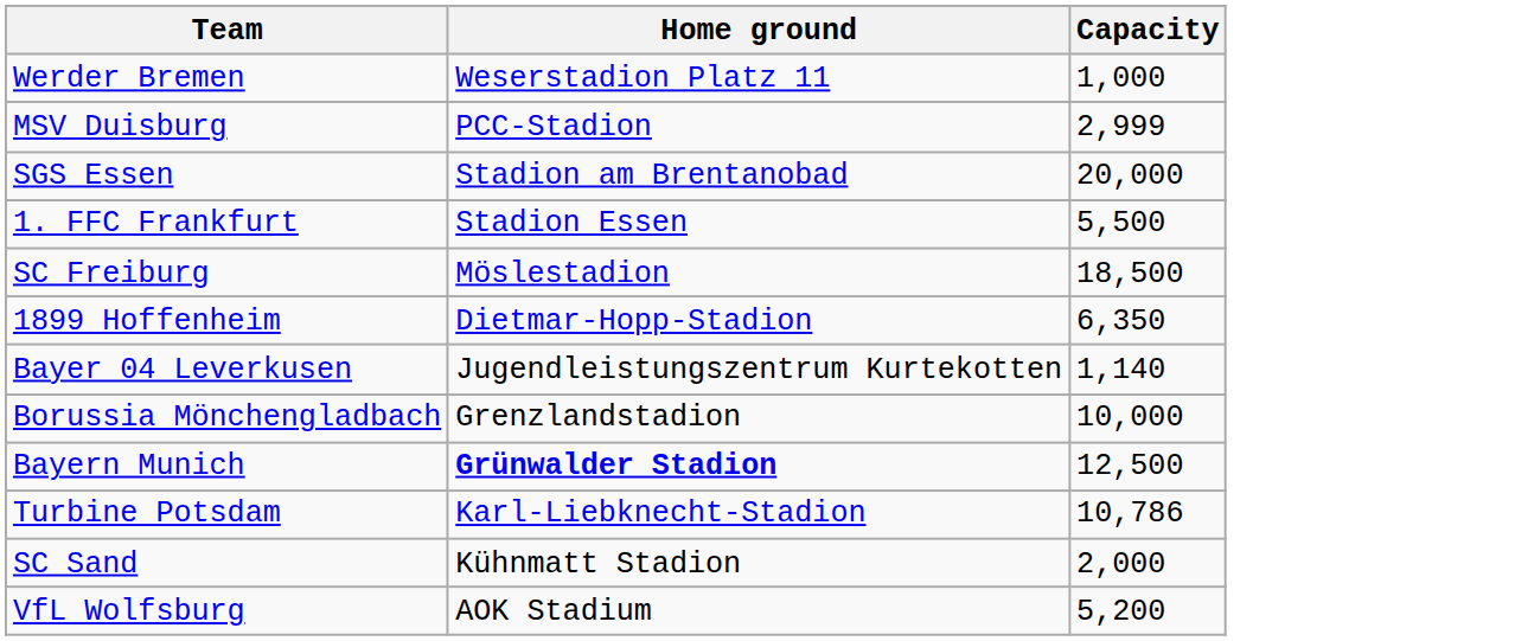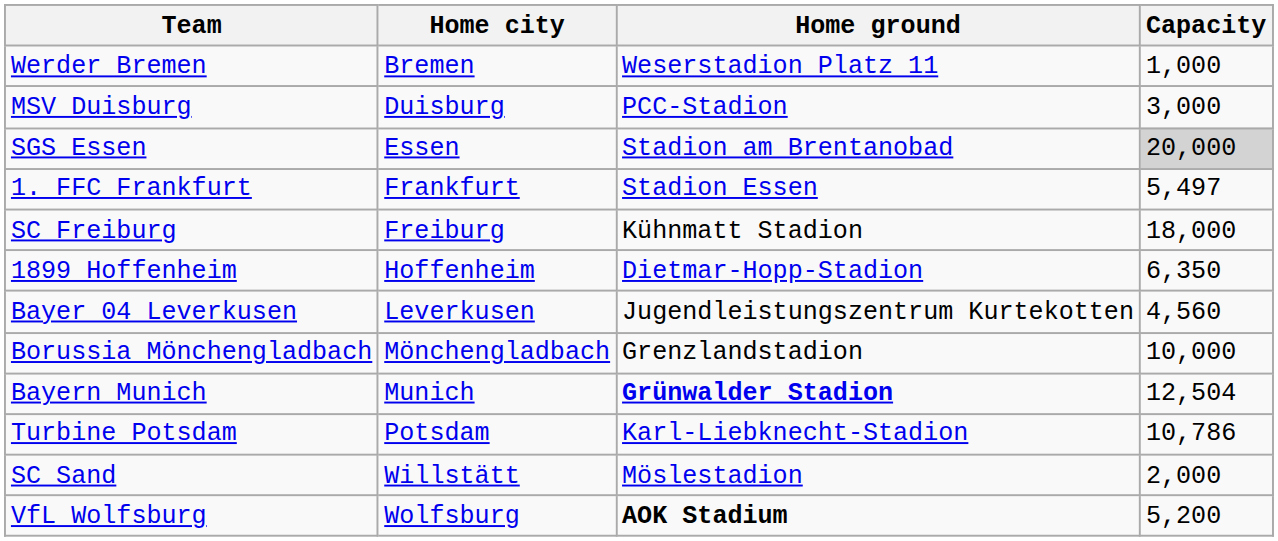+ column: Home city | Bremen | Duisburg | Essen | Frankfurt | Freiburg | Hoffenheim | Leverkusen | Mönchengladbach | Munich | Potsdam | Willstätt | Wolfsburg
MSV Duisburg | Capacity: 2,999 -> 3,000
SGS Essen | Capacity: no background -> lightgrey background
1. FFC Frankfurt | Capacity: 5,500 -> 5,497
SC Freiburg | Home ground: Möslestadion -> Kühnmatt Stadion
SC Freiburg | Capacity: 18,500 -> 18,000
Bayer 04 Leverkusen | Capacity: 1,140 -> 4,560
Bayern Munich | Capacity: 12,500 -> 12,504
SC Sand | Home ground: Kühnmatt Stadion -> Möslestadion
VfL Wolfsburg | Home ground: normal -> bold
